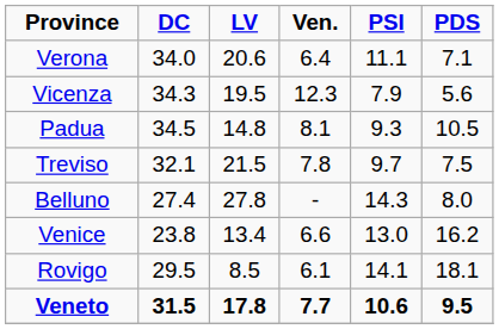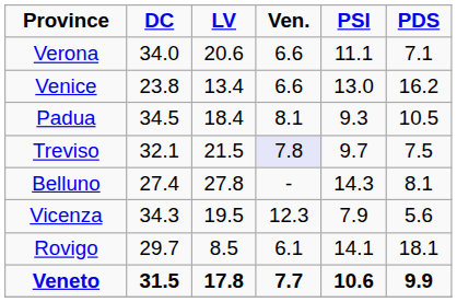Verona | Ven.: 6.4 -> 6.6
rows swapped: Vicenza <-> Venice
Padua | LV: 14.8 -> 18.4
Treviso | Ven.: no background -> lavender background
Belluno | PDS: 8.0 -> 8.1
Rovigo | DC: 29.5 -> 29.7
Veneto | PDS: 9.5 -> 9.9
